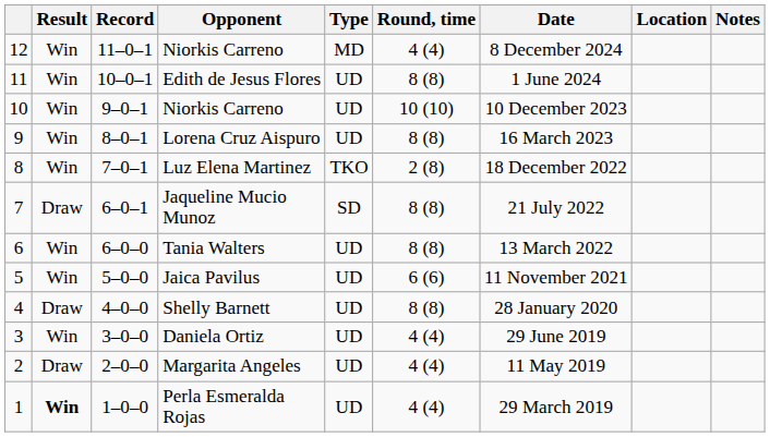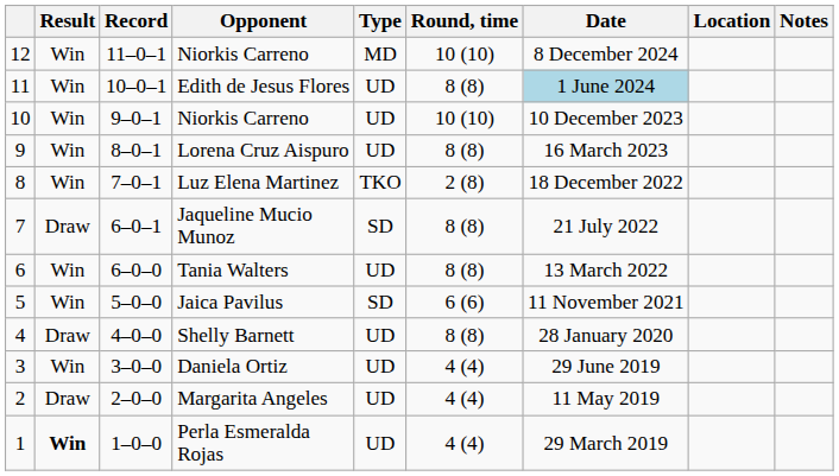12 / Niorkis Carreno | Round, time: 4 (4) -> 10 (10)
Edith de Jesus Flores | Date: no background -> lightblue background
Jaica Pavilus | Type: UD -> SD
